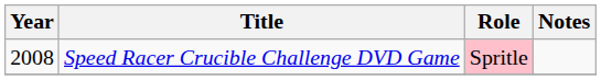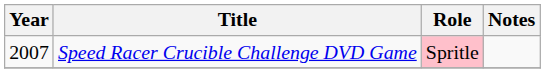Speed Racer Crucible Challenge DVD Game | Year: 2008 -> 2007
